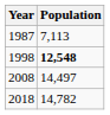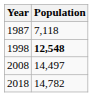1987 | Population: 7,113 -> 7,118
